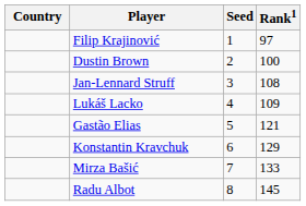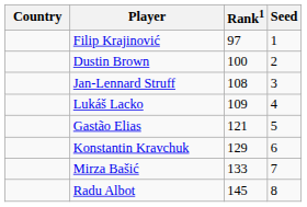columns swapped: Rank1 <-> Seed
